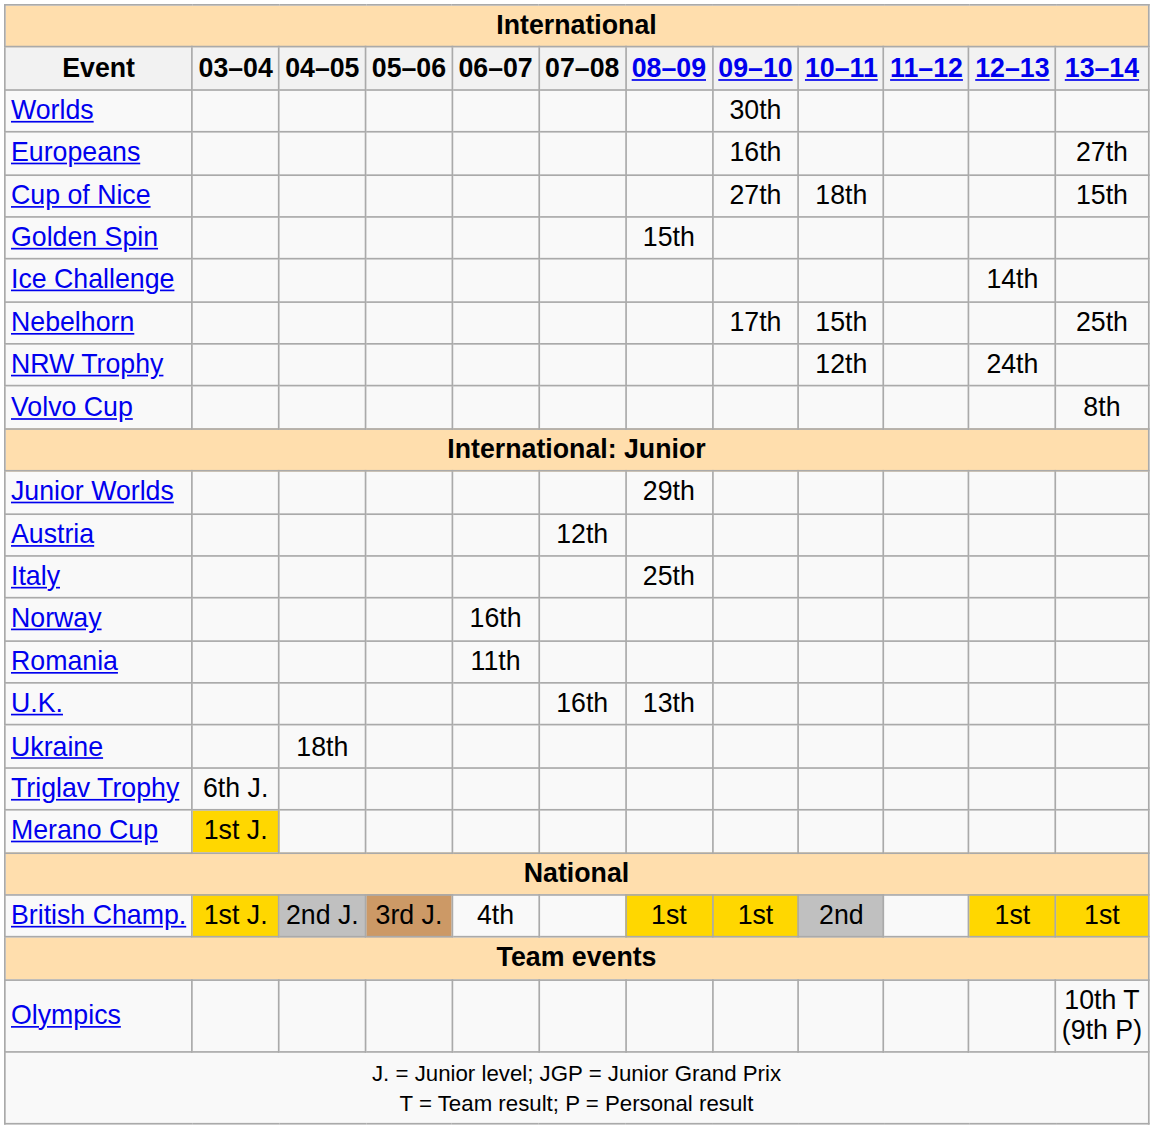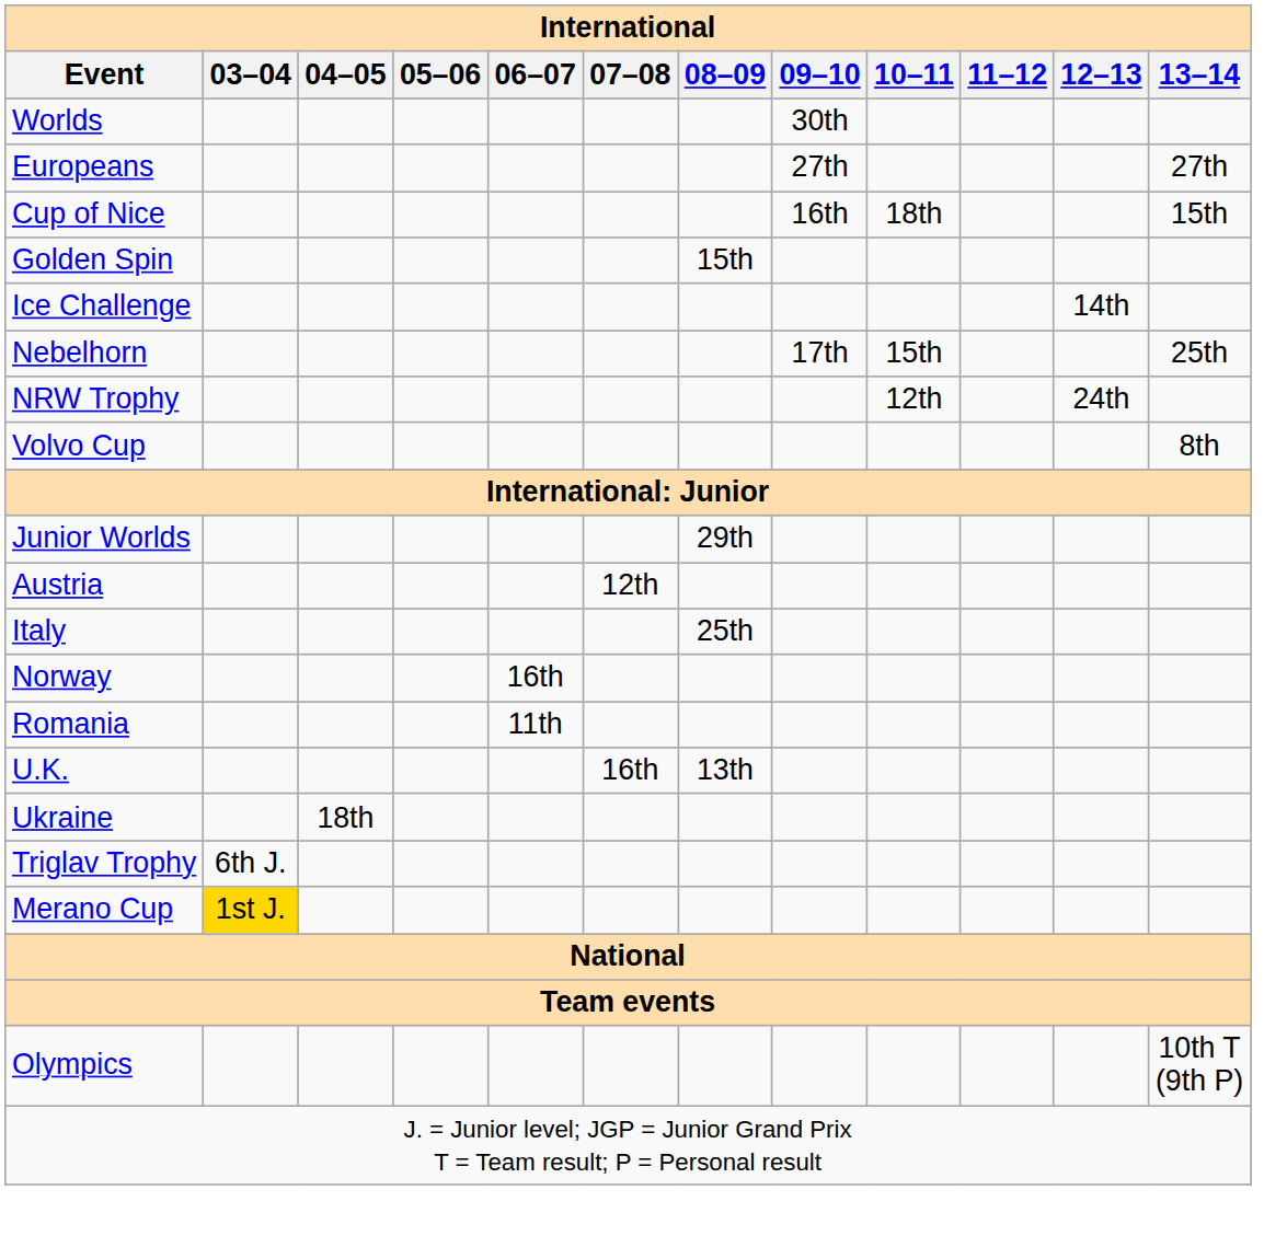Europeans | 09–10: 16th -> 27th
Cup of Nice | 09–10: 27th -> 16th
- row: British Champ. | 1st J. | 2nd J. | 3rd J. | 4th | 1st | 1st | 2nd | 1st | 1st
